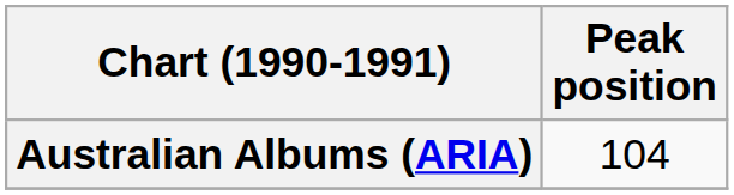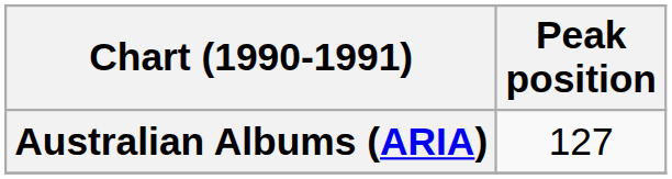Australian Albums (ARIA) | Peak position: 104 -> 127
